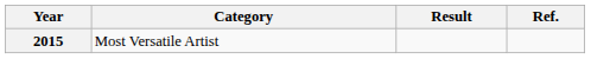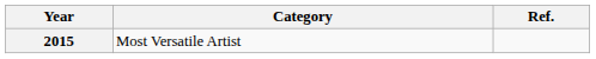- column: Result
